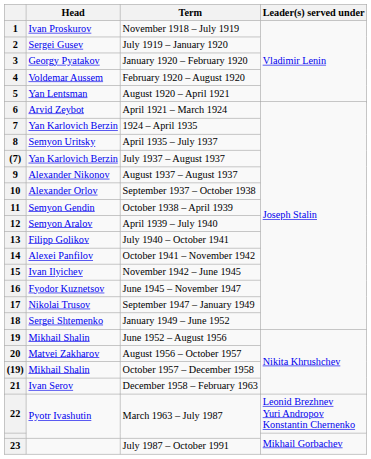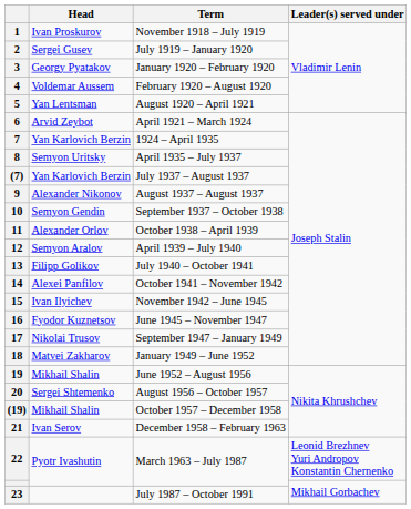10 | Head: Alexander Orlov -> Semyon Gendin
11 | Head: Semyon Gendin -> Alexander Orlov
18 | Head: Sergei Shtemenko -> Matvei Zakharov
20 | Head: Matvei Zakharov -> Sergei Shtemenko
